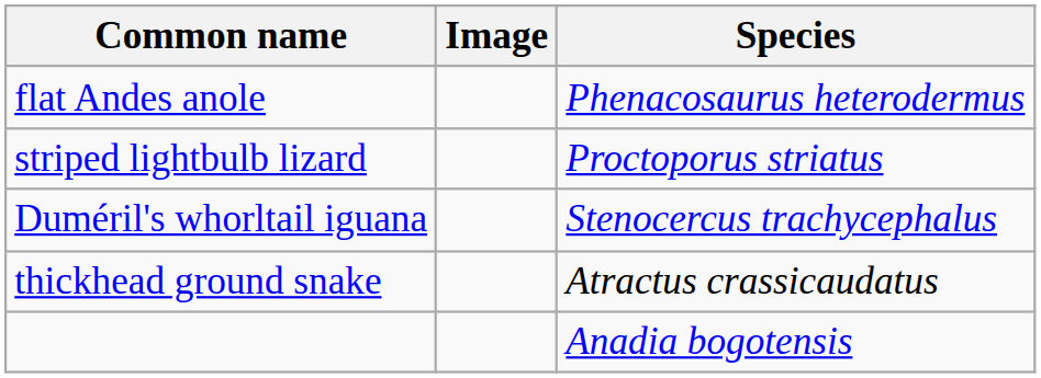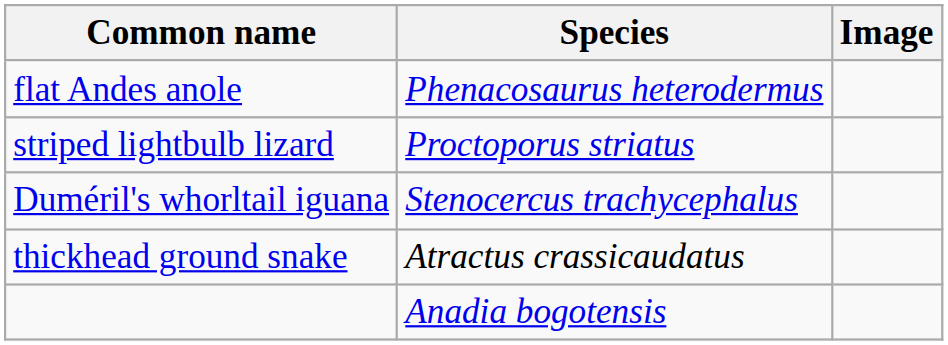columns swapped: Species <-> Image
